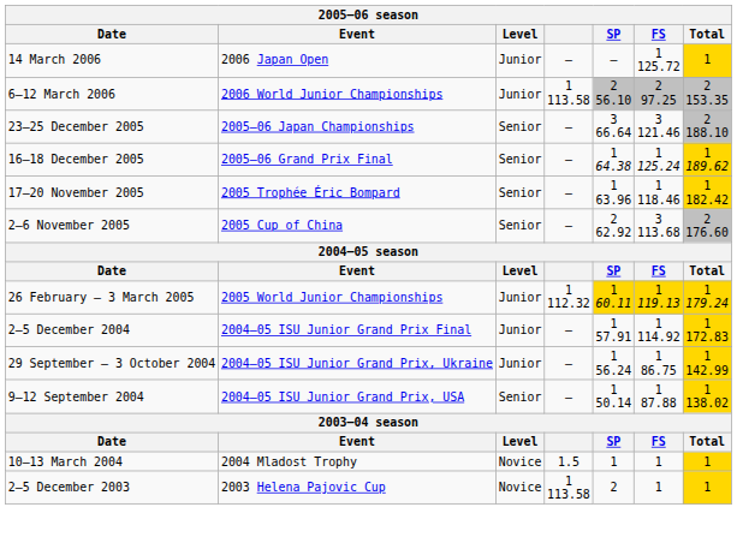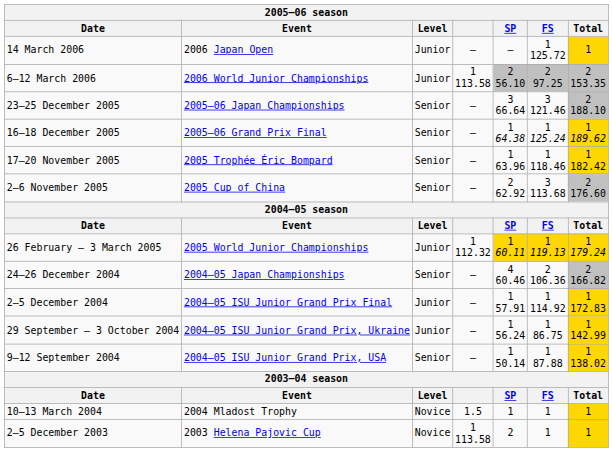+ row: 24–26 December 2004 | 2004–05 Japan Championships | Senior | – | 4 60.46 | 2 106.36 | 2 166.82
